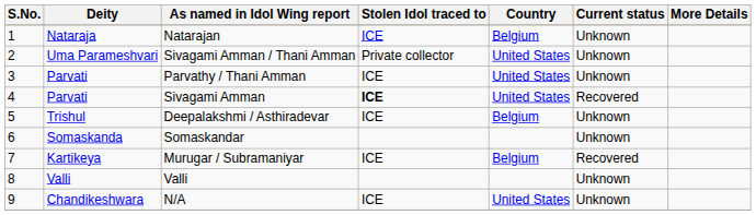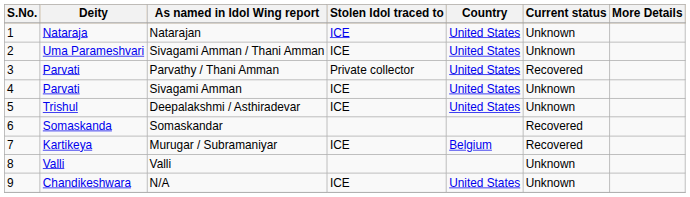Natarajan | Country: Belgium -> United States
Sivagami Amman / Thani Amman | Stolen Idol traced to: Private collector -> ICE
Parvathy / Thani Amman | Stolen Idol traced to: ICE -> Private collector
Parvathy / Thani Amman | Current status: Unknown -> Recovered
Sivagami Amman | Stolen Idol traced to: bold -> normal
Sivagami Amman | Current status: Recovered -> Unknown
Deepalakshmi / Asthiradevar | Country: Belgium -> United States
Somaskandar | Current status: Unknown -> Recovered
